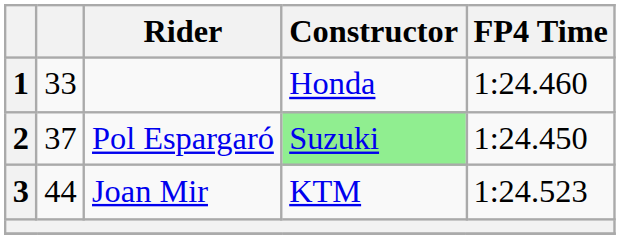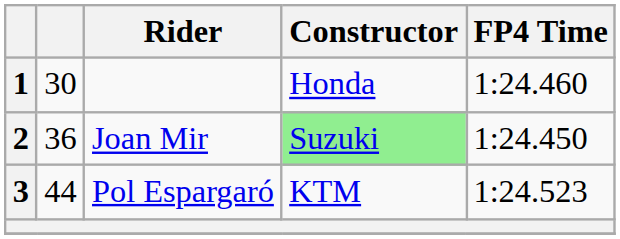1 | column 2: 33 -> 30
2 | column 2: 37 -> 36
2 | Rider: Pol Espargaró -> Joan Mir
3 | Rider: Joan Mir -> Pol Espargaró
